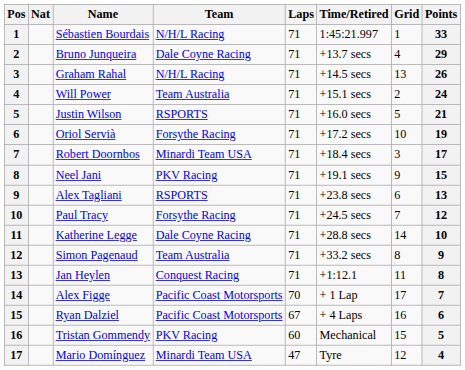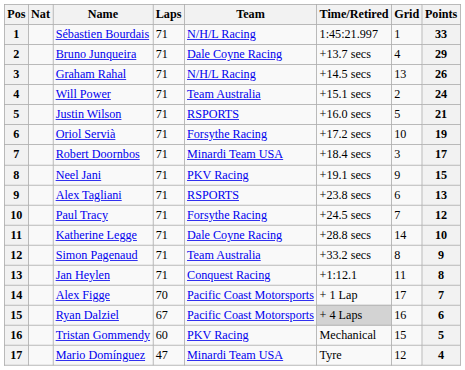columns swapped: Team <-> Laps
Ryan Dalziel | Time/Retired: no background -> lightgrey background
